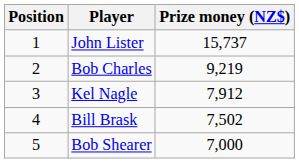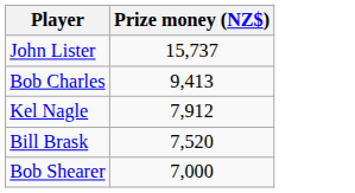- column: Position | 1 | 2 | 3 | 4 | 5
Bob Charles | Prize money (NZ$): 9,219 -> 9,413
Bill Brask | Prize money (NZ$): 7,502 -> 7,520
